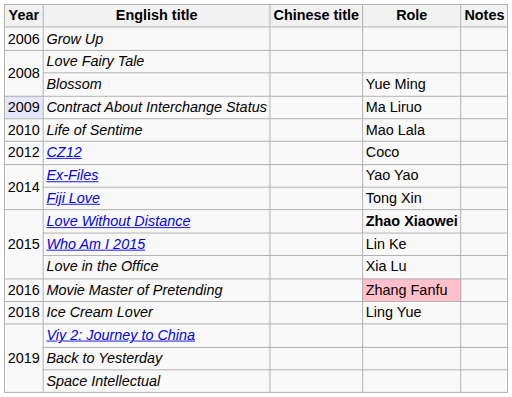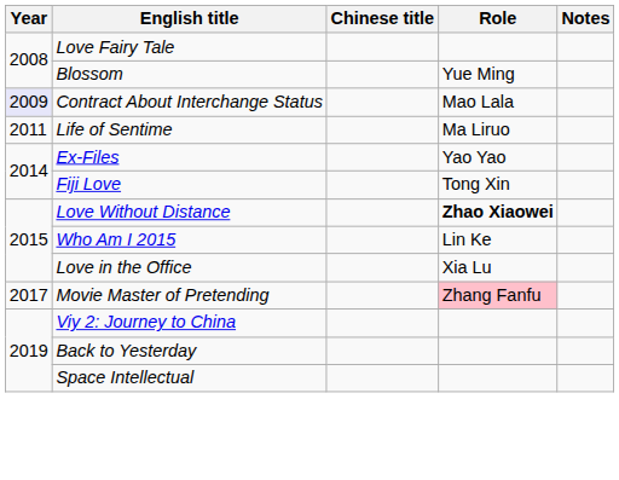- row: 2006 | Grow Up
Contract About Interchange Status | Role: Ma Liruo -> Mao Lala
Life of Sentime | Year: 2010 -> 2011
Life of Sentime | Role: Mao Lala -> Ma Liruo
- row: 2012 | CZ12 | Coco
Movie Master of Pretending | Year: 2016 -> 2017
- row: 2018 | Ice Cream Lover | Ling Yue
